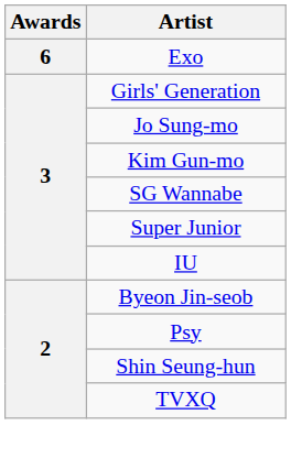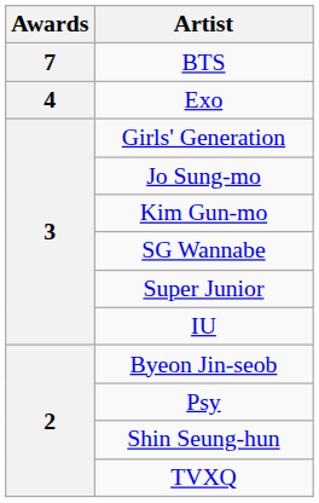+ row: 7 | BTS
Exo | Awards: 6 -> 4
